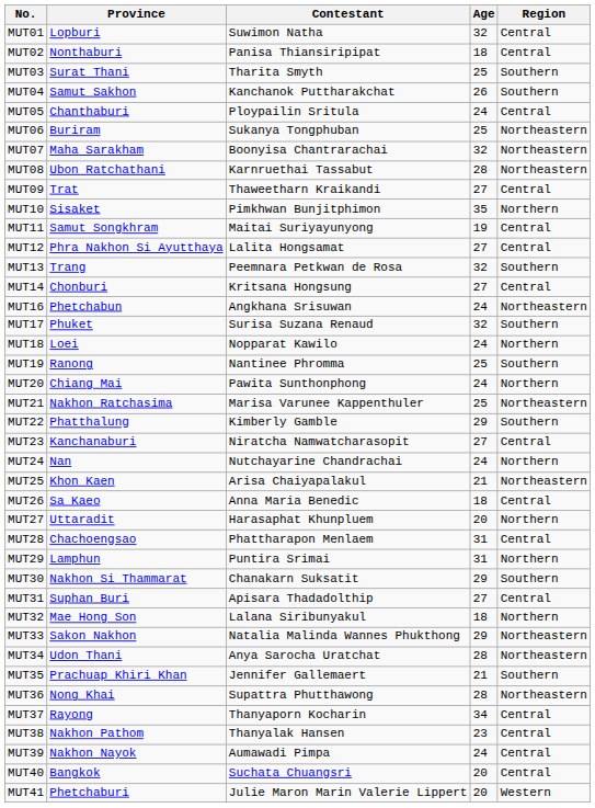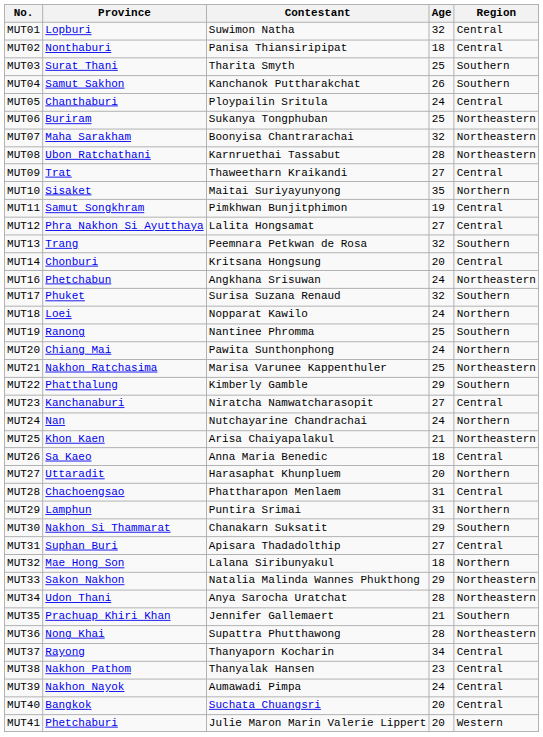MUT10 | Contestant: Pimkhwan Bunjitphimon -> Maitai Suriyayunyong
MUT11 | Contestant: Maitai Suriyayunyong -> Pimkhwan Bunjitphimon
MUT14 | Age: 27 -> 20
